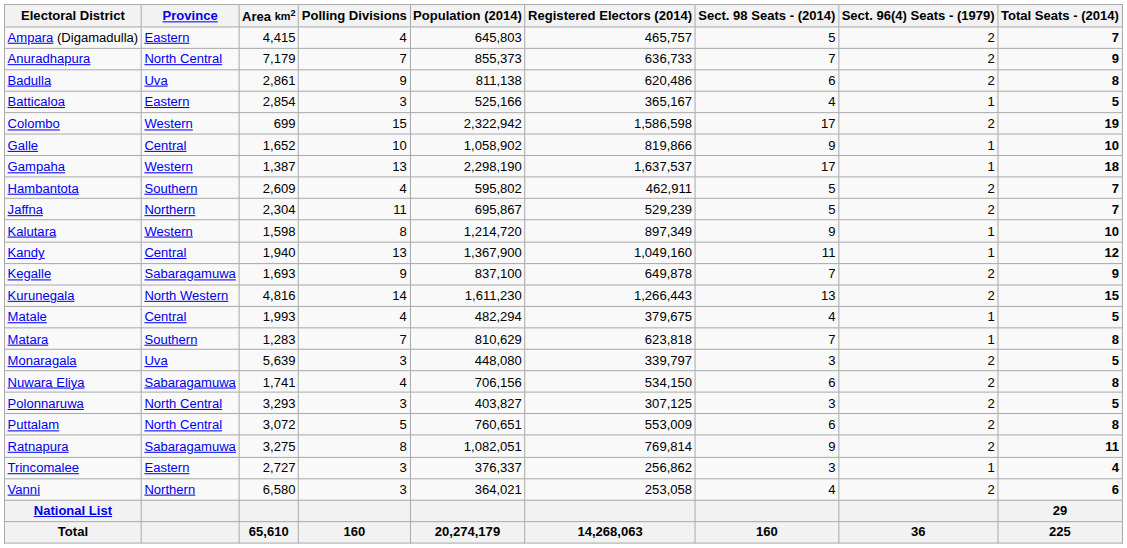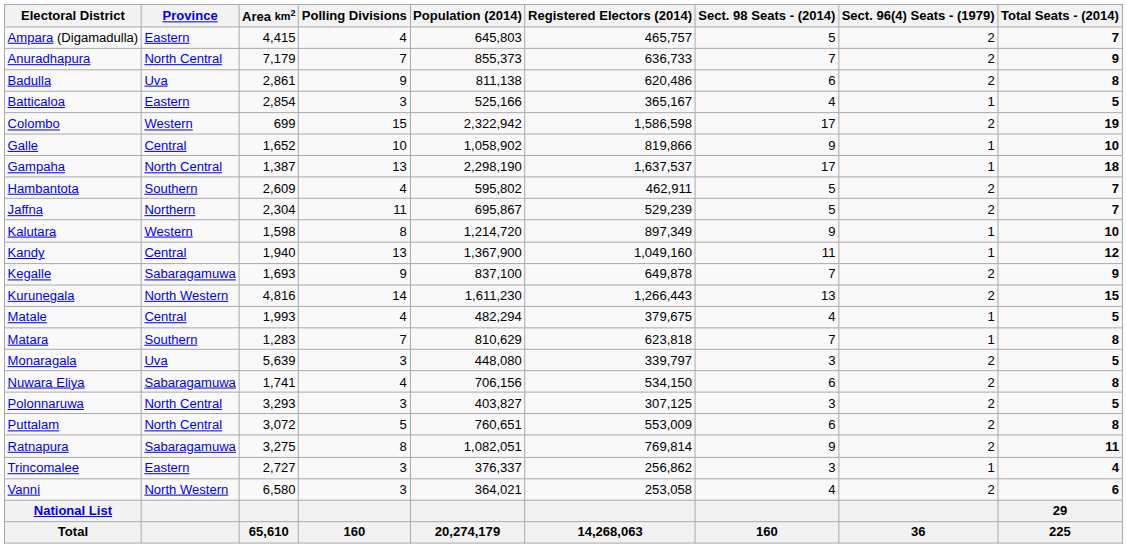Gampaha | Province: Western -> North Central
Vanni | Province: Northern -> North Western
